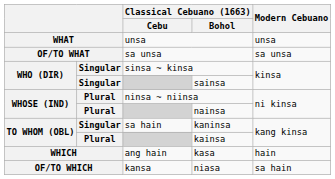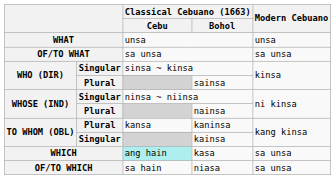sainsa | column 2: Singular -> Plural
ninsa ~ niinsa | column 2: Plural -> Singular
kaninsa | column 2: Singular -> Plural
kaninsa | Classical Cebuano (1663) / Cebu: sa hain -> kansa
kainsa | column 2: Plural -> Singular
kasa | Classical Cebuano (1663) / Cebu: no background -> paleturquoise background
kasa | Modern Cebuano: hain -> sa unsa
niasa | Classical Cebuano (1663) / Cebu: kansa -> sa hain
niasa | Modern Cebuano: sa hain -> sa unsa
